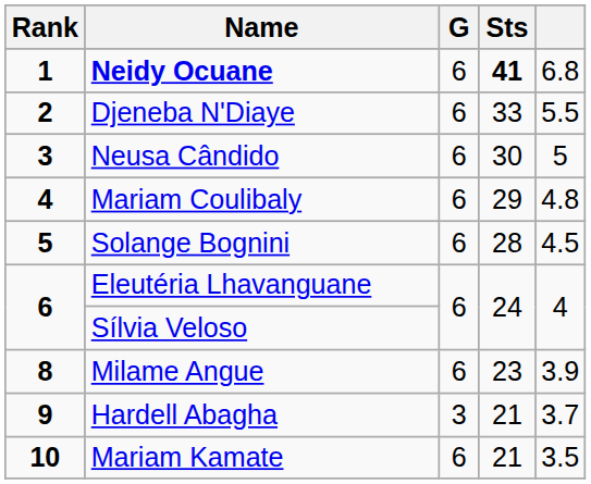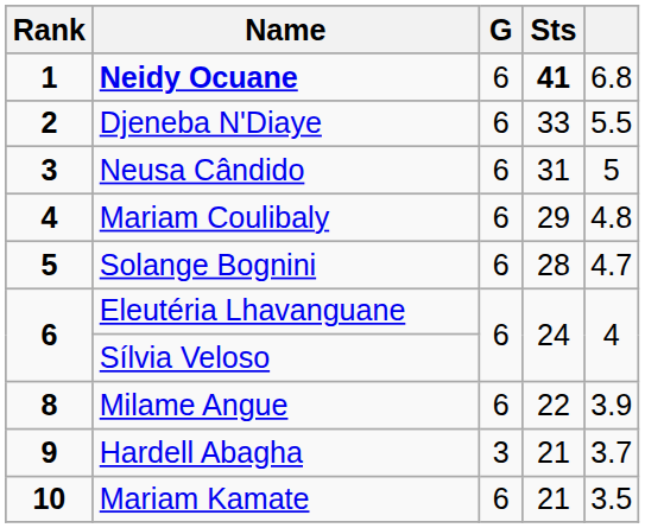Neusa Cândido | Sts: 30 -> 31
Solange Bognini | column 5: 4.5 -> 4.7
Milame Angue | Sts: 23 -> 22
